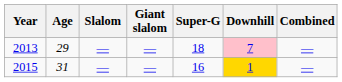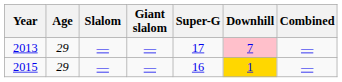2013 | Super-G: 18 -> 17
2015 | Age: 31 -> 29
